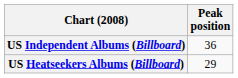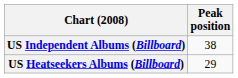US Independent Albums (Billboard) | Peak position: 36 -> 38
